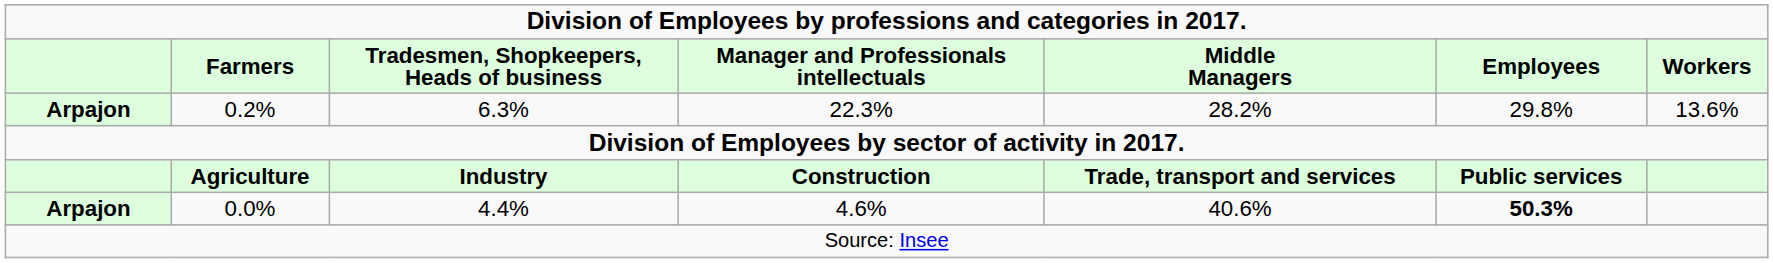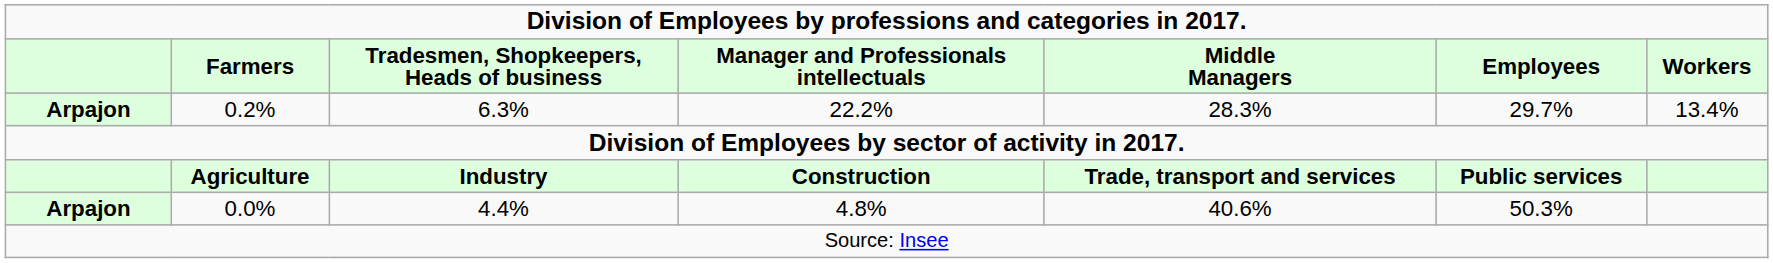6.3% | Manager and Professionals intellectuals: 22.3% -> 22.2%
6.3% | Middle Managers: 28.2% -> 28.3%
6.3% | Employees: 29.8% -> 29.7%
6.3% | Workers: 13.6% -> 13.4%
4.4% | Manager and Professionals intellectuals: 4.6% -> 4.8%
4.4% | Employees: bold -> normal
